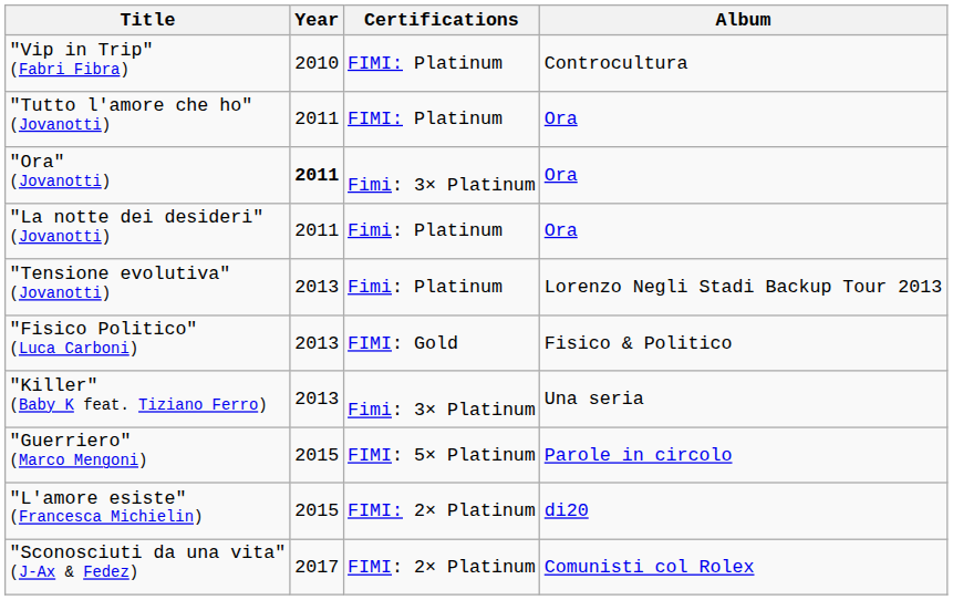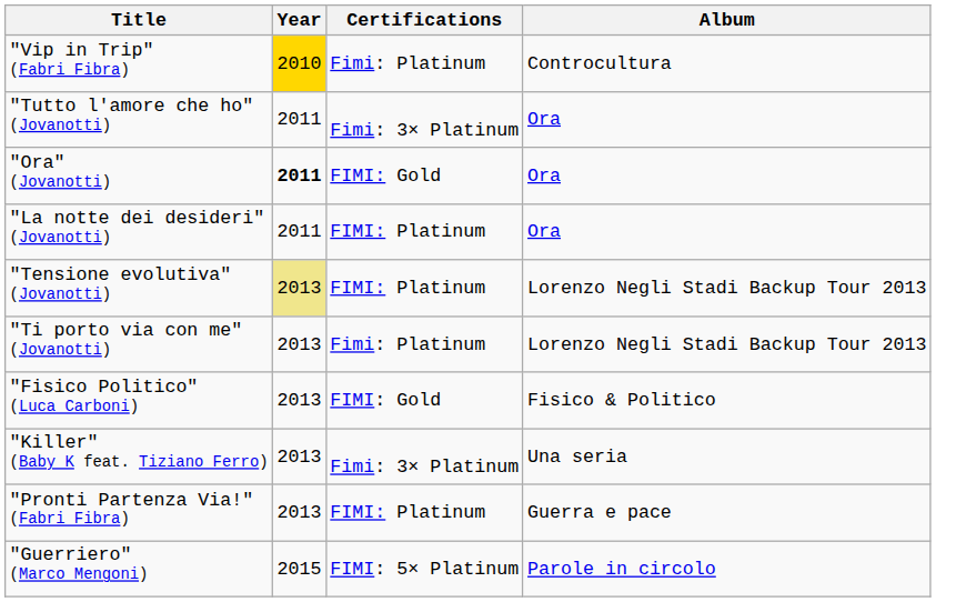"Vip in Trip" (Fabri Fibra) | Year: no background -> gold background
"Vip in Trip" (Fabri Fibra) | Certifications: FIMI: Platinum -> Fimi: Platinum
"Tutto l'amore che ho" (Jovanotti) | Certifications: FIMI: Platinum -> Fimi: 3× Platinum
"Ora" (Jovanotti) | Certifications: Fimi: 3× Platinum -> FIMI: Gold
"La notte dei desideri" (Jovanotti) | Certifications: Fimi: Platinum -> FIMI: Platinum
"Tensione evolutiva" (Jovanotti) | Year: no background -> khaki background
"Tensione evolutiva" (Jovanotti) | Certifications: Fimi: Platinum -> FIMI: Platinum
+ row: "Ti porto via con me" (Jovanotti) | 2013 | Fimi: Platinum | Lorenzo Negli Stadi Backup Tour 2013
+ row: "Pronti Partenza Via!" (Fabri Fibra) | 2013 | FIMI: Platinum | Guerra e pace
- row: "L'amore esiste" (Francesca Michielin) | 2015 | FIMI: 2× Platinum | di20
- row: "Sconosciuti da una vita" (J-Ax & Fedez) | 2017 | FIMI: 2× Platinum | Comunisti col Rolex
